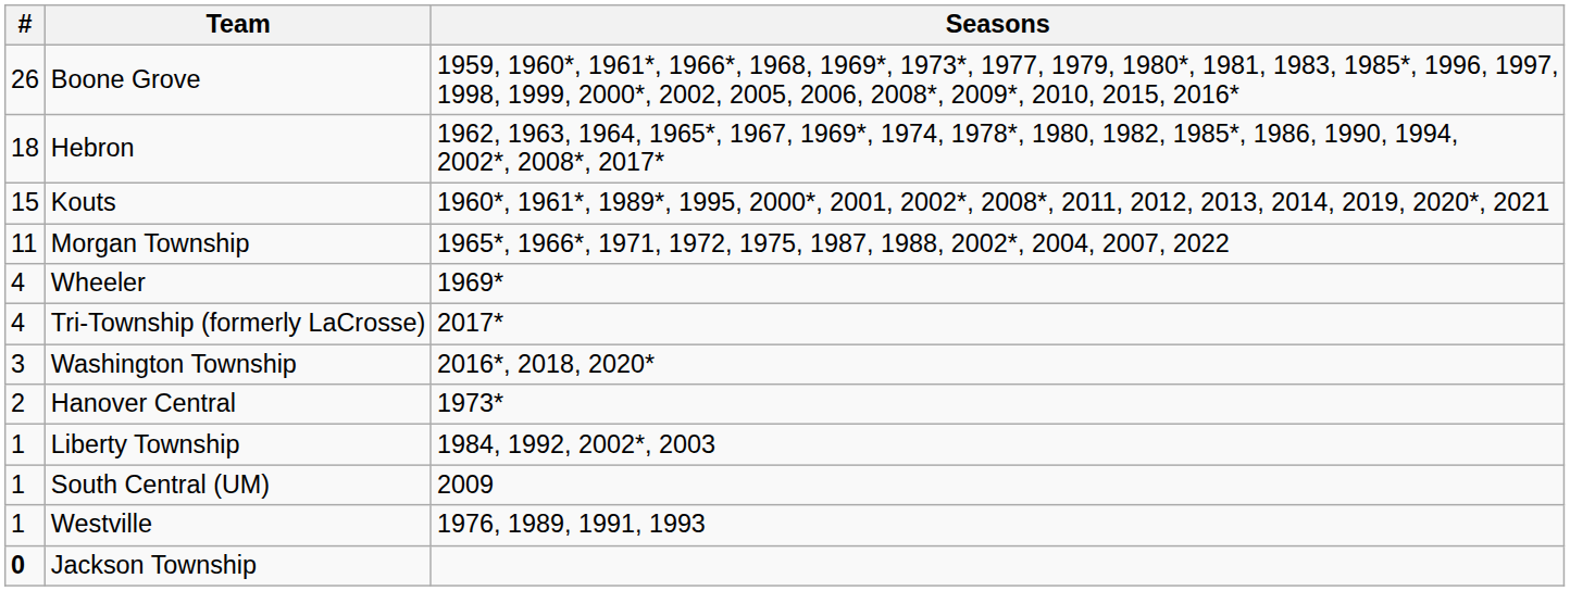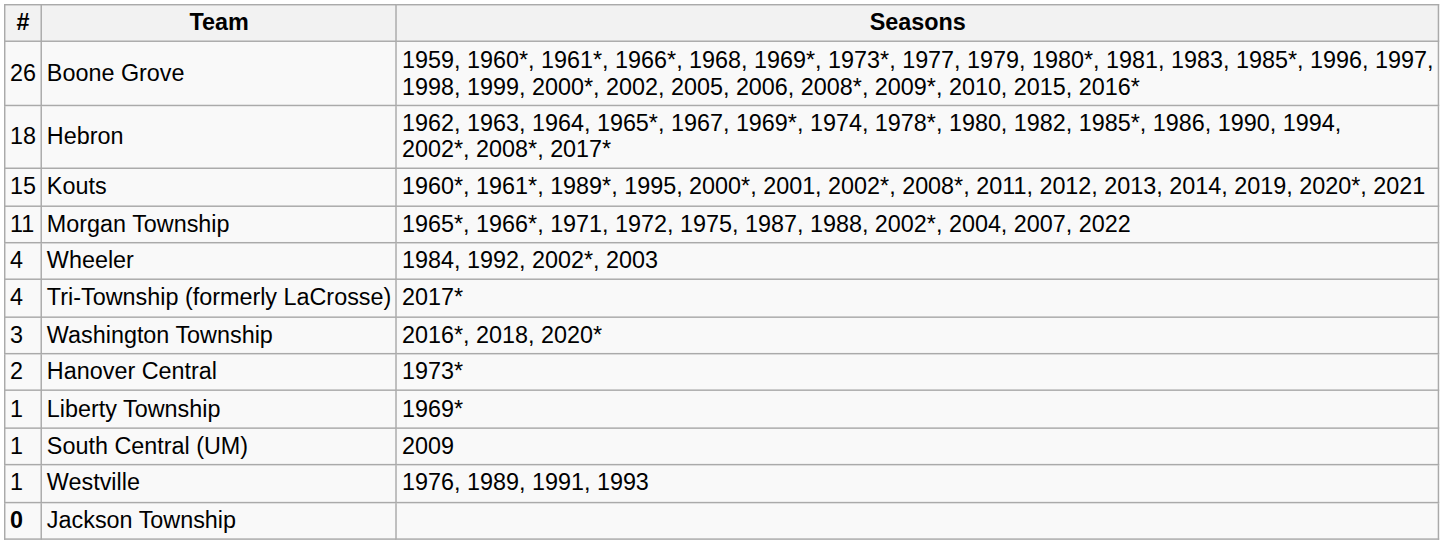Wheeler | Seasons: 1969* -> 1984, 1992, 2002*, 2003
Liberty Township | Seasons: 1984, 1992, 2002*, 2003 -> 1969*
